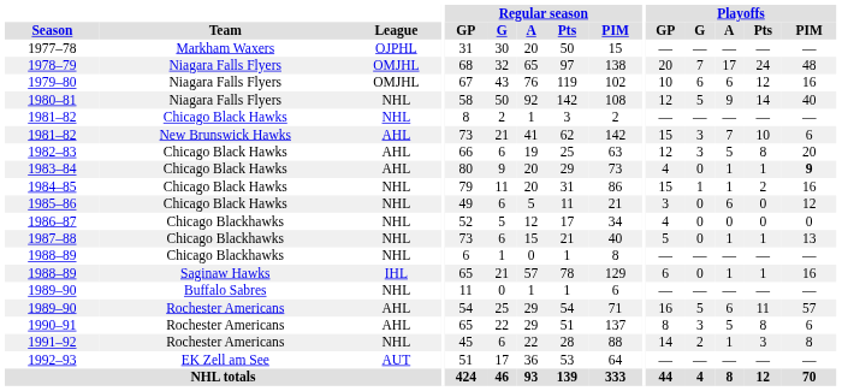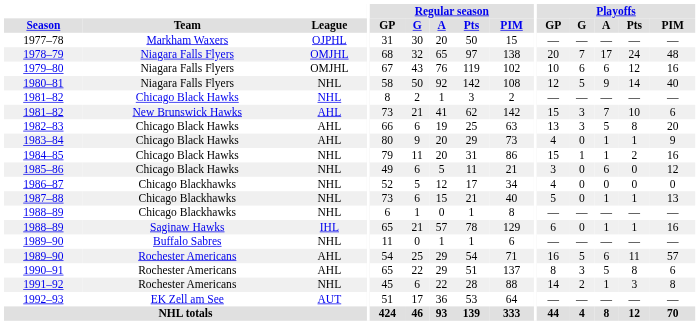1982–83 | Playoffs / GP: 12 -> 13
1983–84 | Playoffs / PIM: bold -> normal
